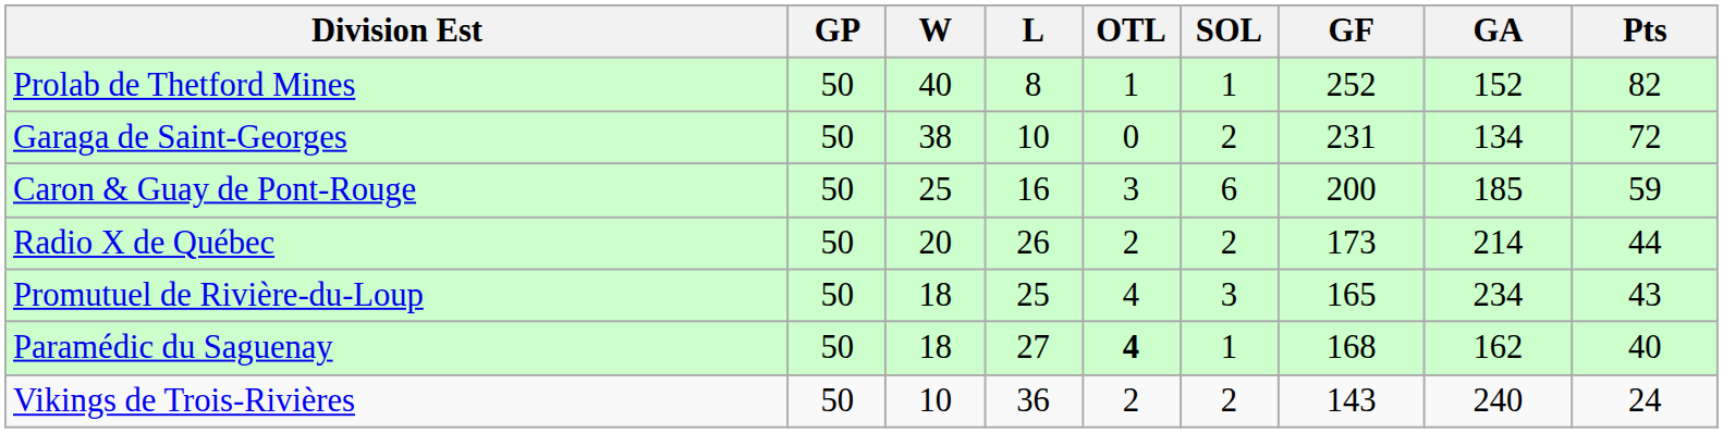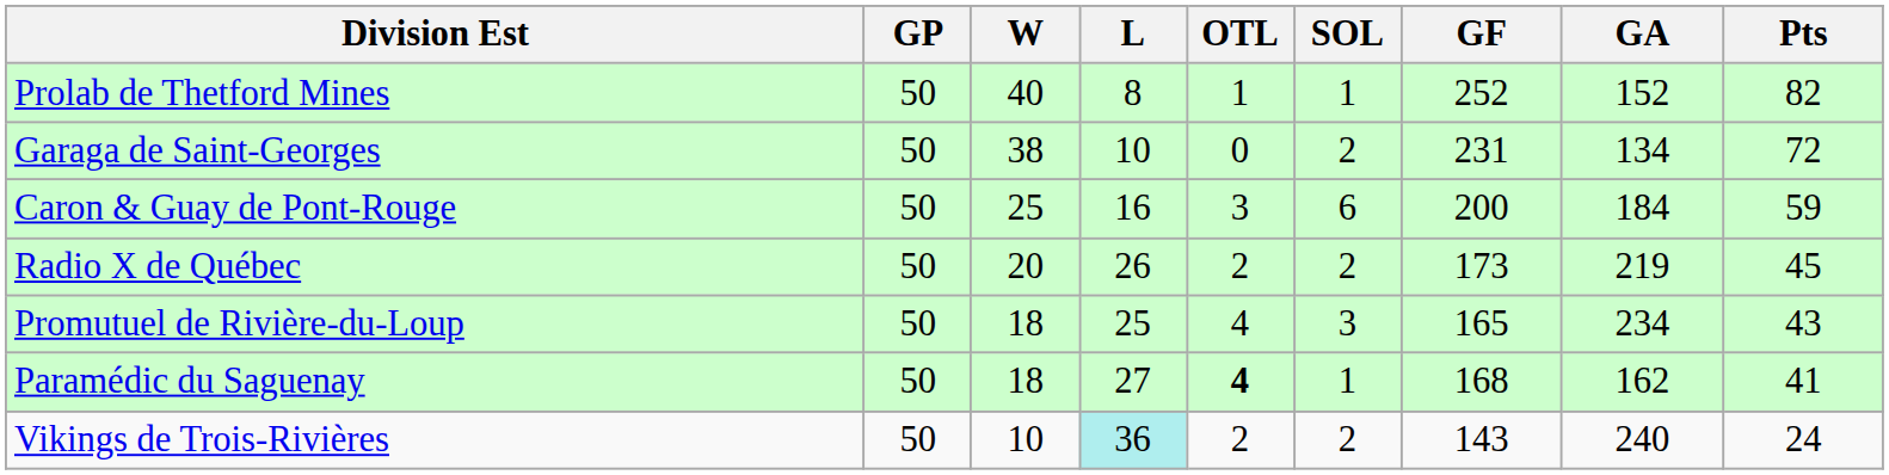Caron & Guay de Pont-Rouge | GA: 185 -> 184
Radio X de Québec | GA: 214 -> 219
Radio X de Québec | Pts: 44 -> 45
Paramédic du Saguenay | Pts: 40 -> 41
Vikings de Trois-Rivières | L: no background -> paleturquoise background
